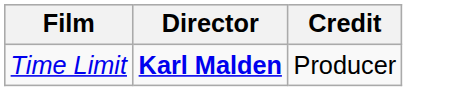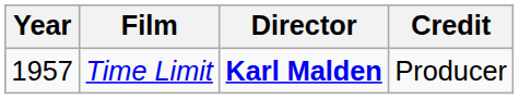+ column: Year | 1957
